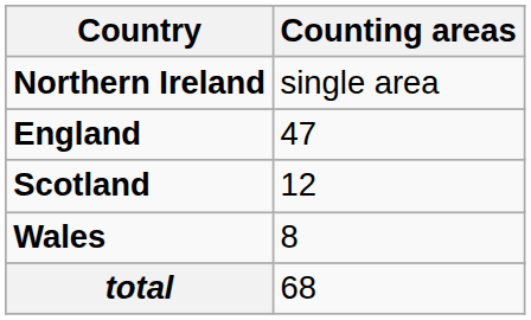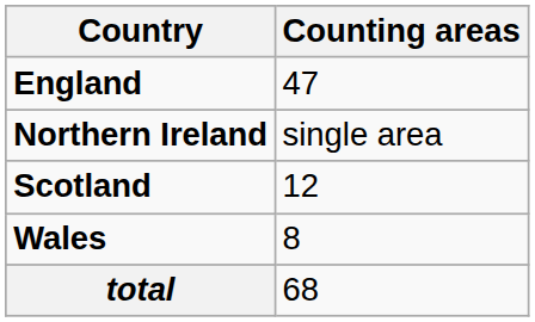rows swapped: England <-> Northern Ireland
